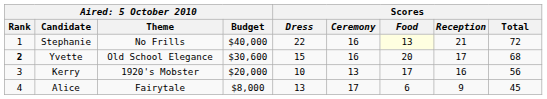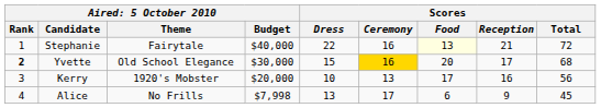Stephanie | column 3: No Frills -> Fairytale
Yvette | column 4: $30,600 -> $30,000
Yvette | Scores / Ceremony: no background -> gold background
Alice | column 3: Fairytale -> No Frills
Alice | column 4: $8,000 -> $7,998
